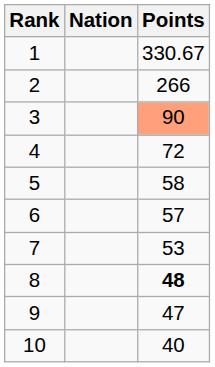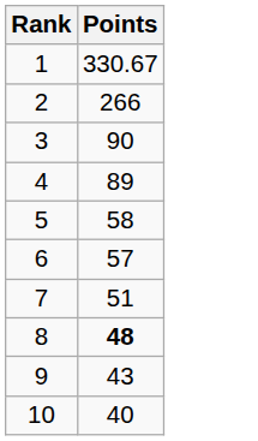- column: Nation
3 | Points: lightsalmon background -> no background
4 | Points: 72 -> 89
7 | Points: 53 -> 51
9 | Points: 47 -> 43
